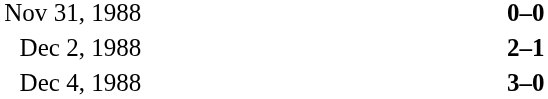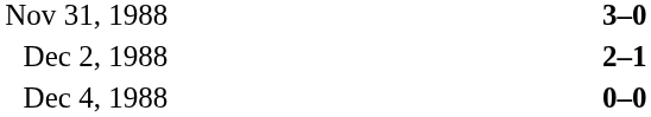Nov 31, 1988 | column 3: 0–0 -> 3–0
Dec 4, 1988 | column 3: 3–0 -> 0–0
